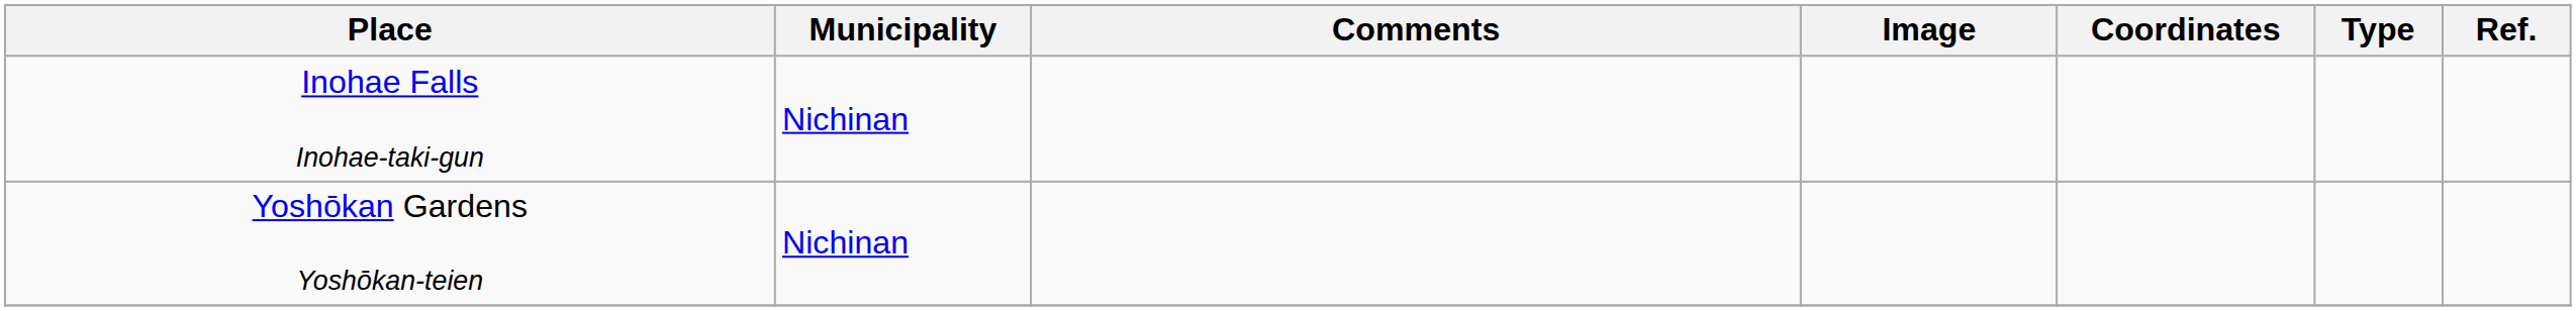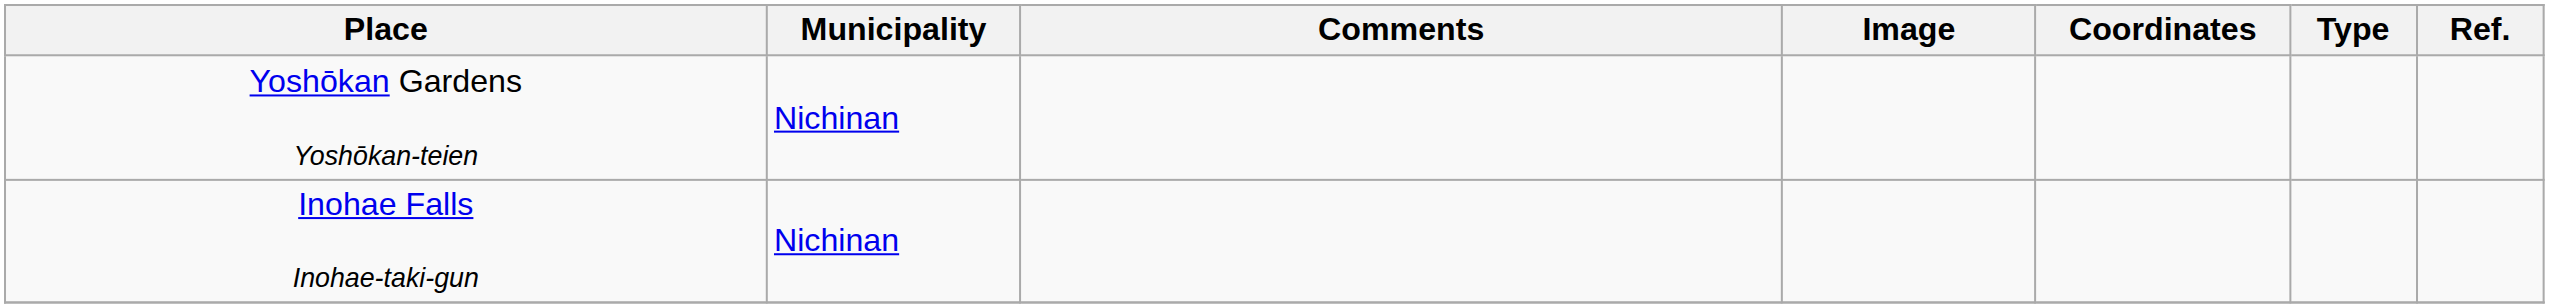rows swapped: Inohae Falls Inohae-taki-gun <-> Yoshōkan Gardens Yoshōkan-teien
